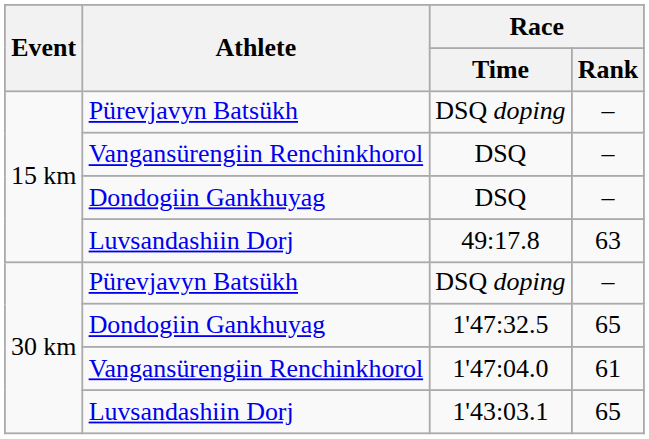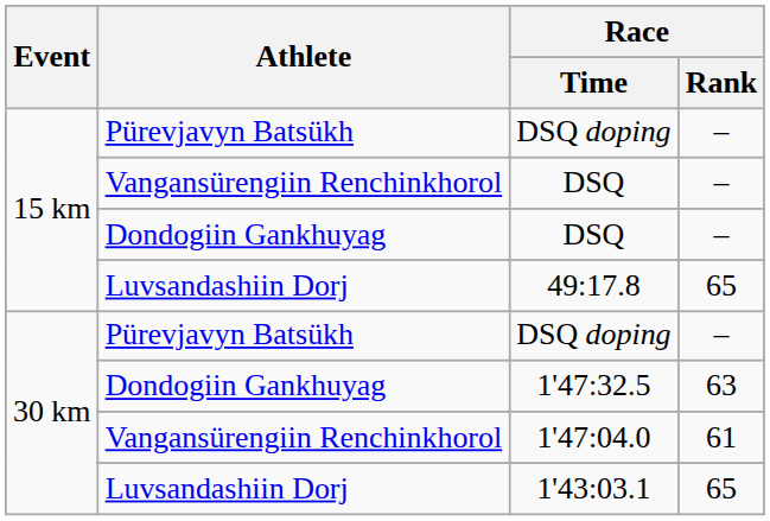49:17.8 | Race / Rank: 63 -> 65
1'47:32.5 | Race / Rank: 65 -> 63
